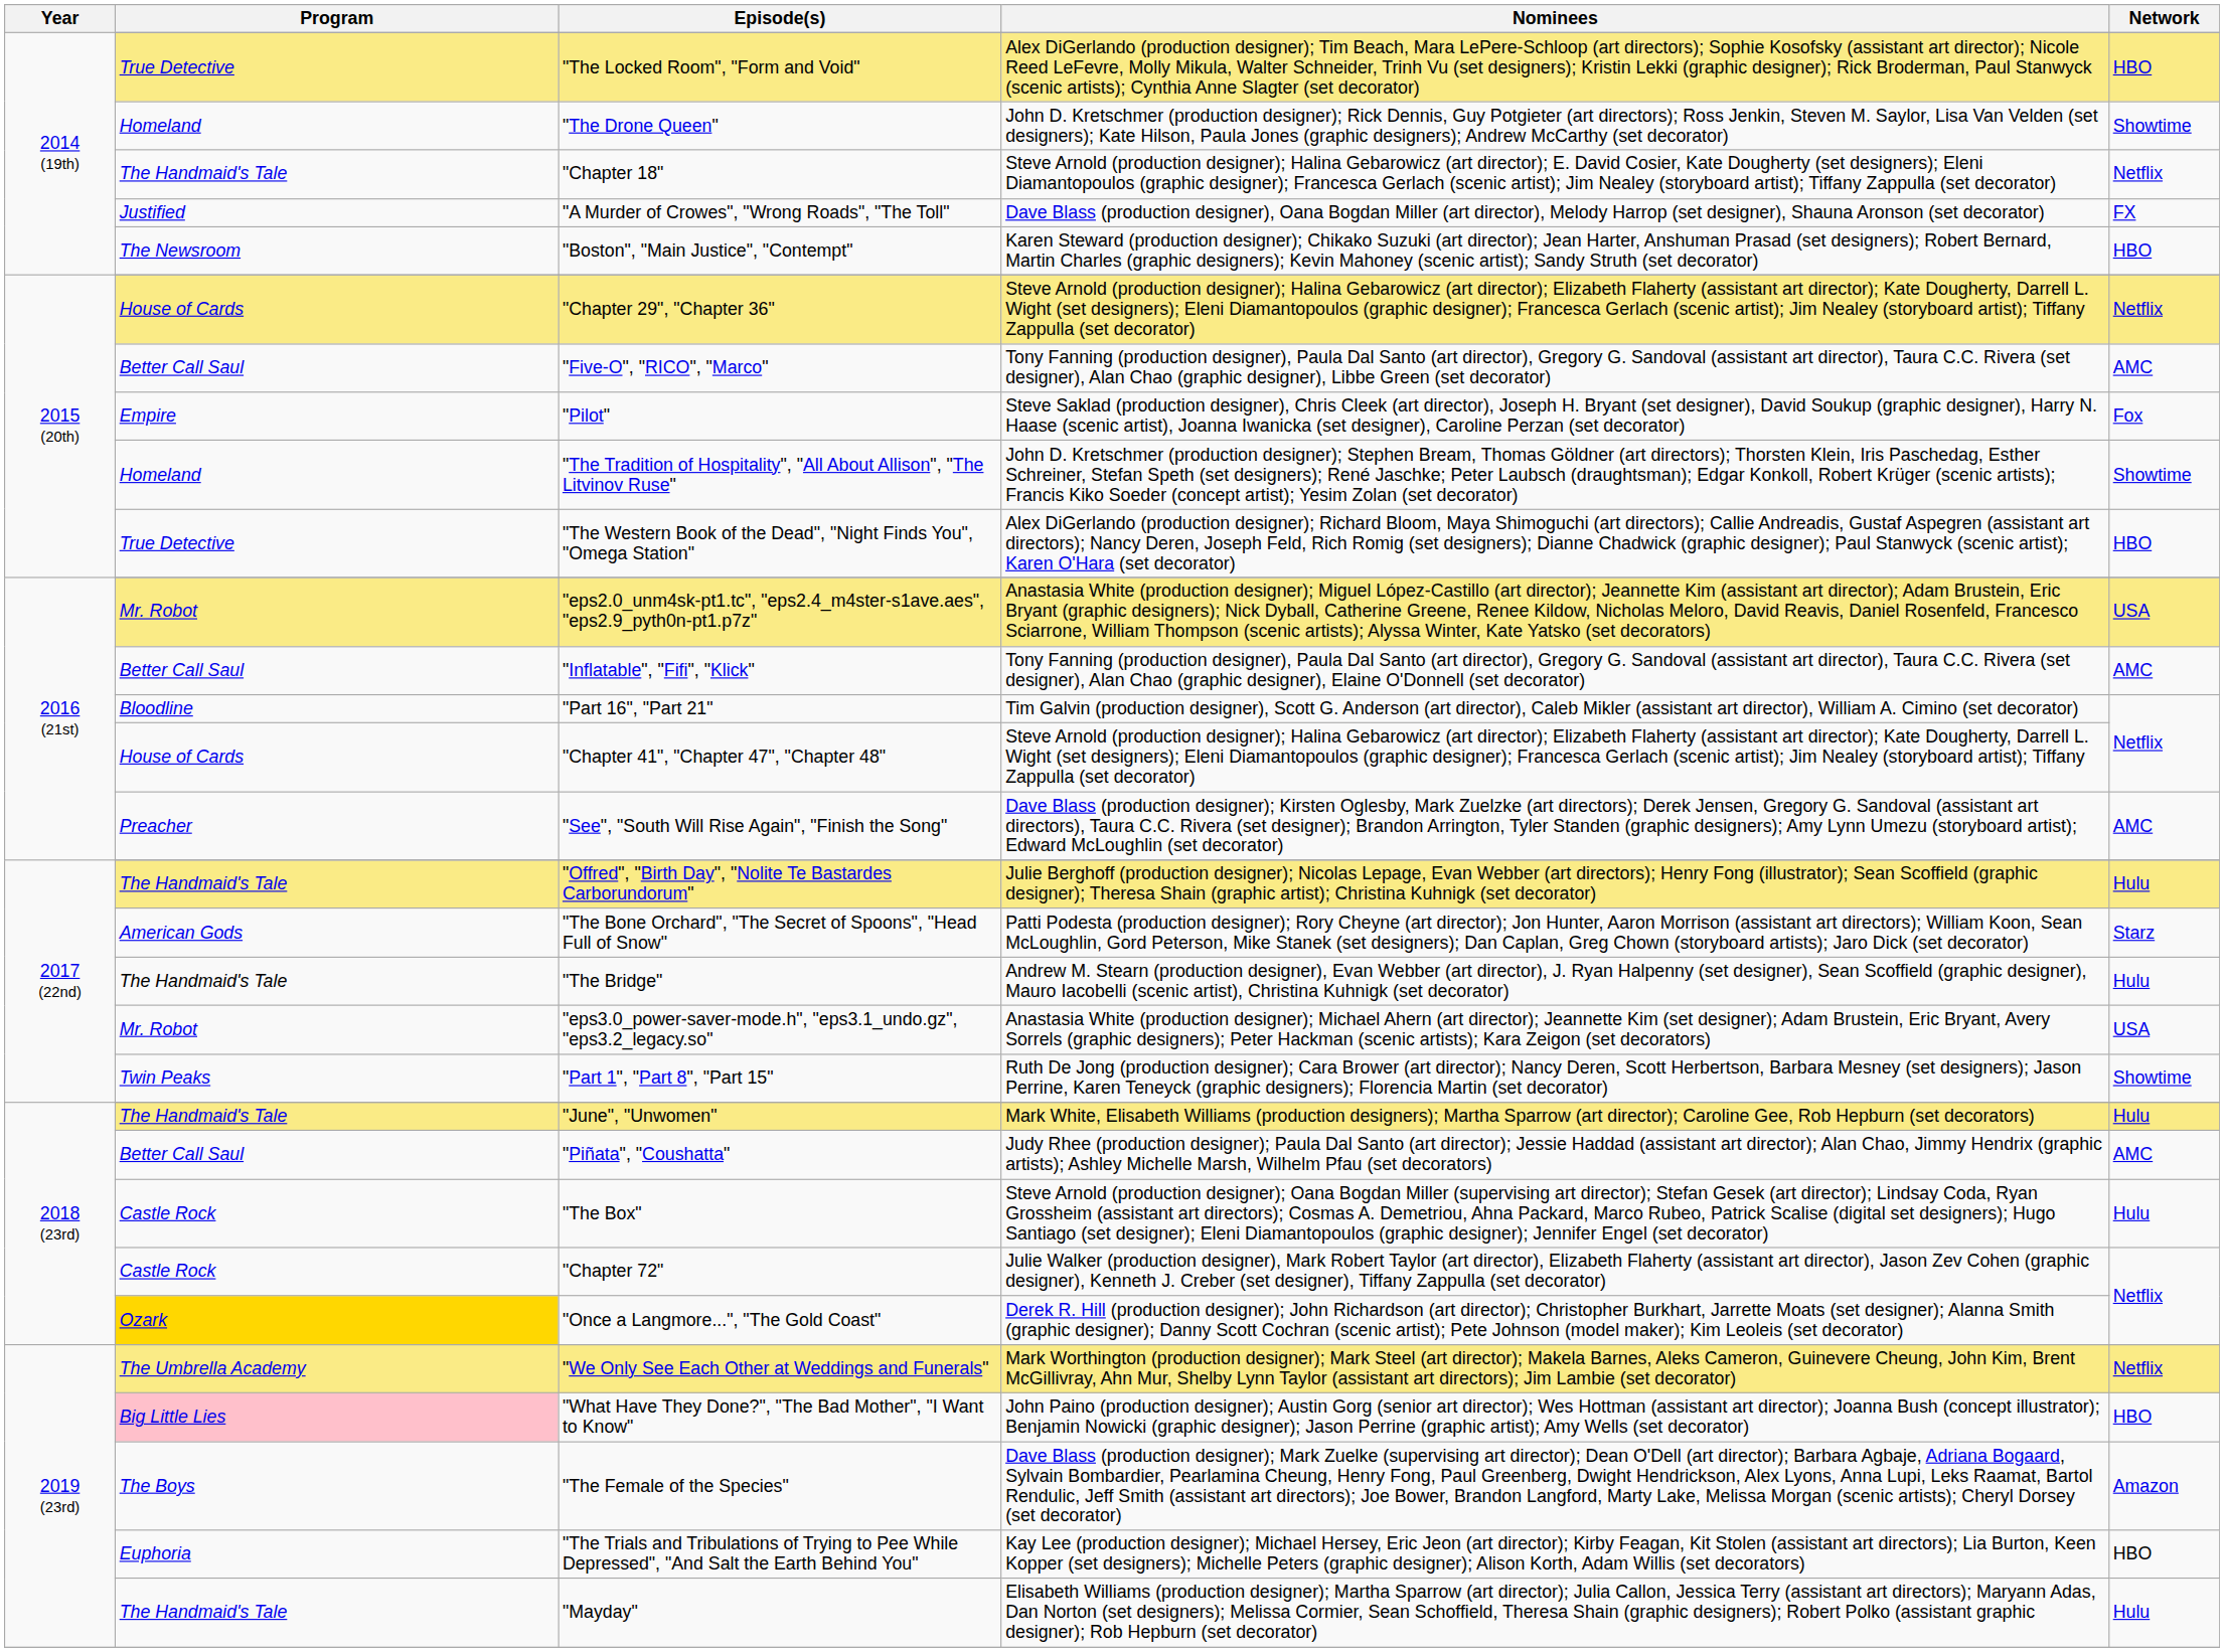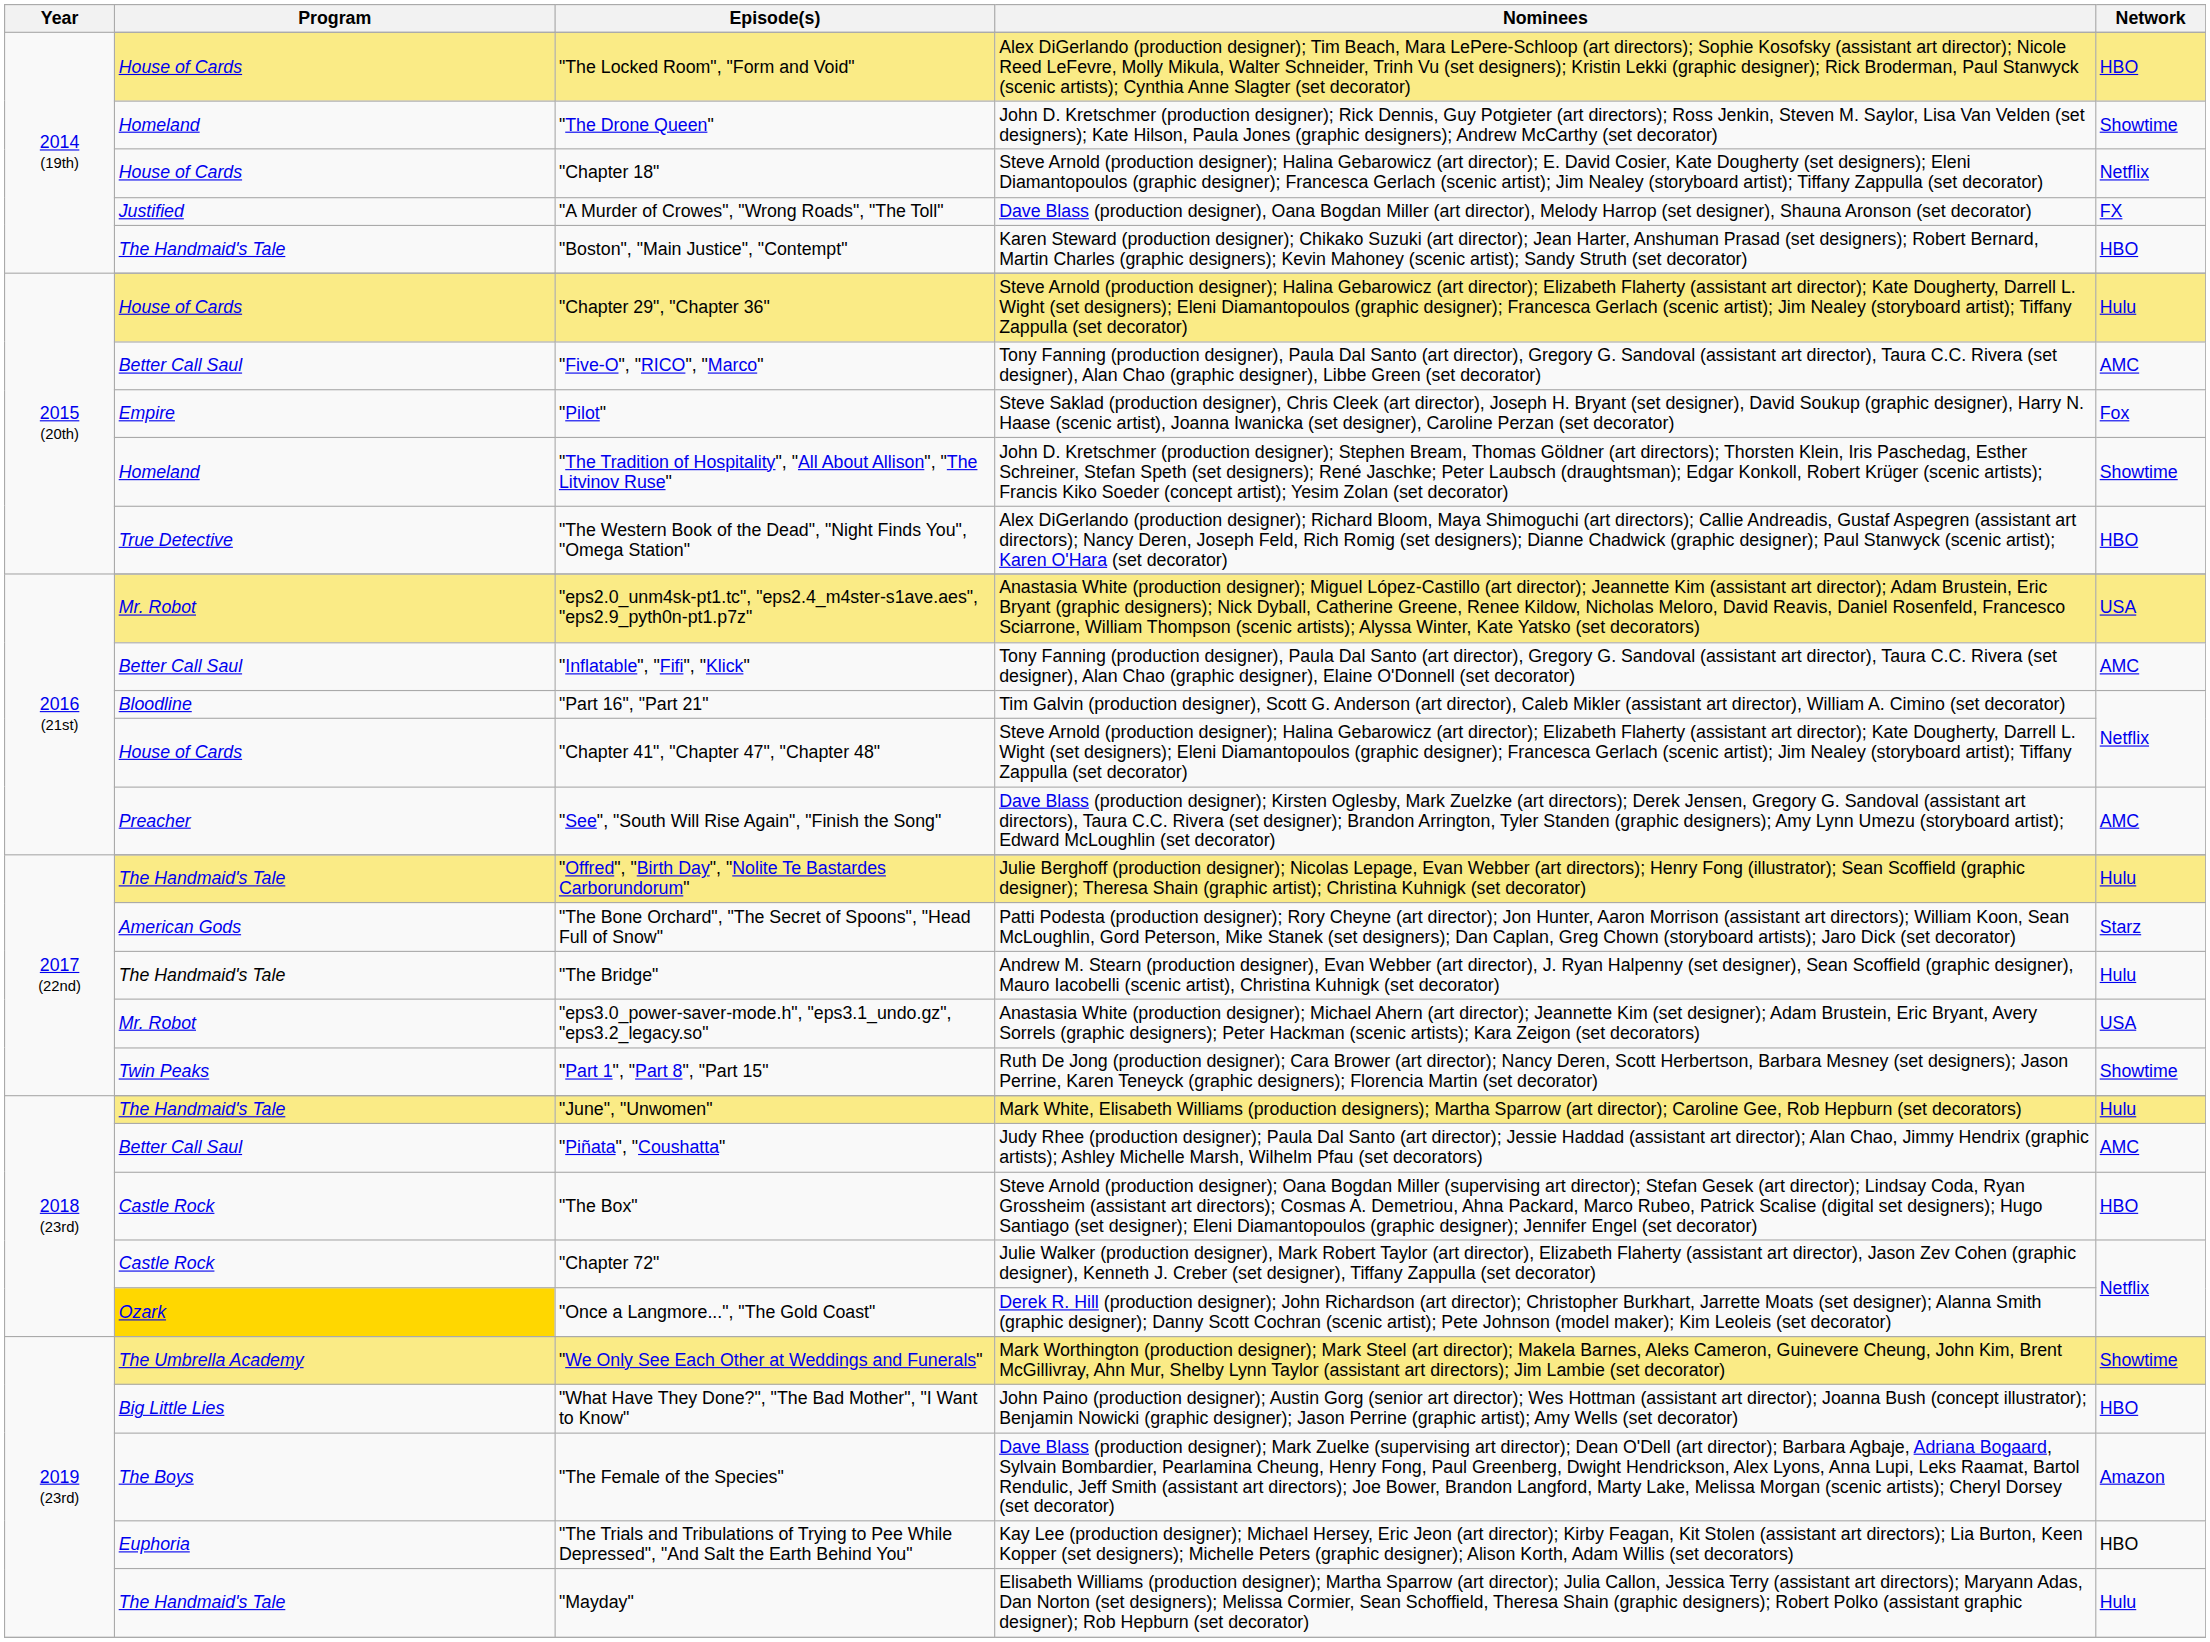"The Locked Room", "Form and Void" | Program: True Detective -> House of Cards
"Chapter 18" | Program: The Handmaid's Tale -> House of Cards
"Boston", "Main Justice", "Contempt" | Program: The Newsroom -> The Handmaid's Tale
"Chapter 29", "Chapter 36" | Network: Netflix -> Hulu
"The Box" | Network: Hulu -> HBO
"We Only See Each Other at Weddings and Funerals" | Network: Netflix -> Showtime
"What Have They Done?", "The Bad Mother", "I Want to Know" | Program: pink background -> no background
